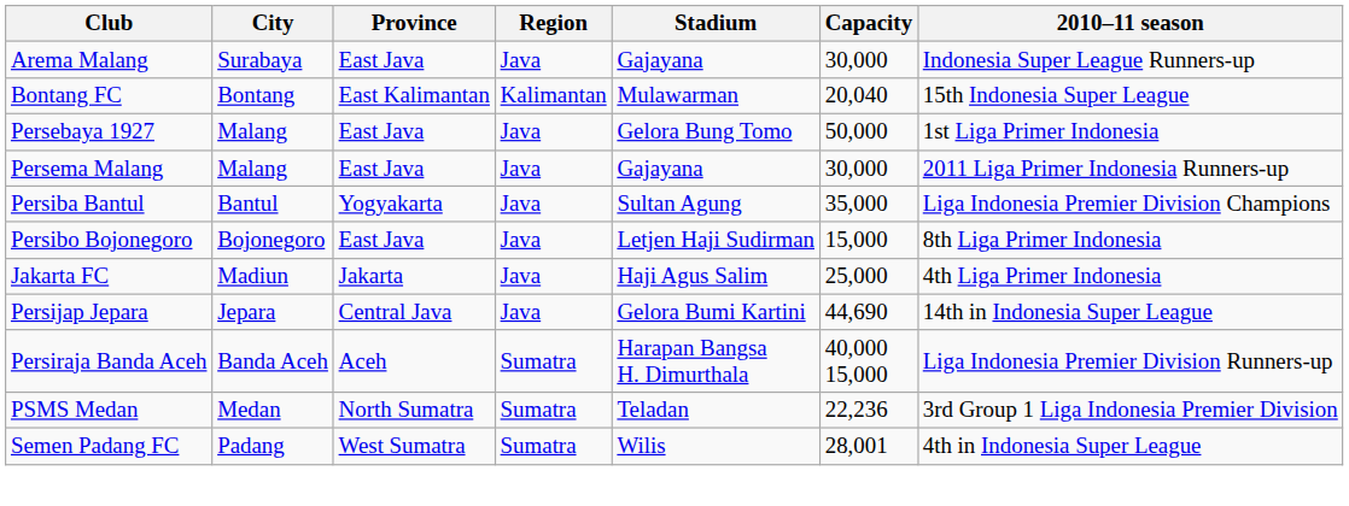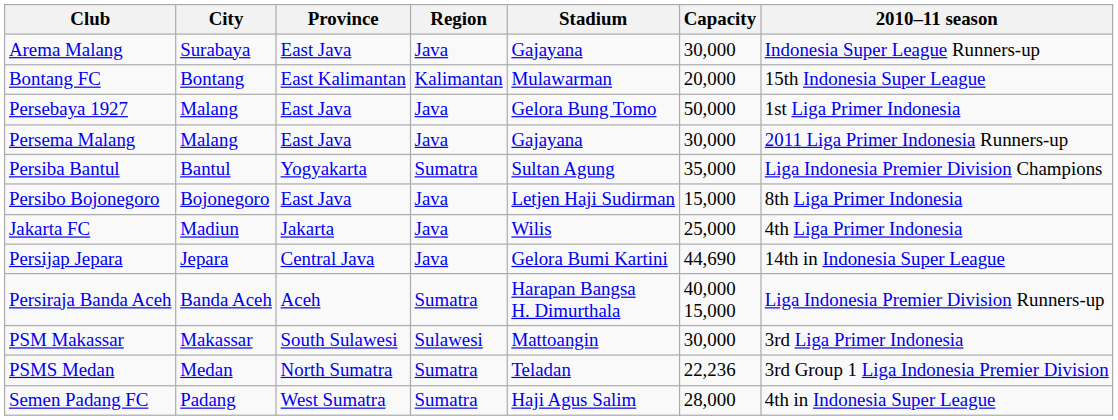Bontang FC | Capacity: 20,040 -> 20,000
Persiba Bantul | Region: Java -> Sumatra
Jakarta FC | Stadium: Haji Agus Salim -> Wilis
+ row: PSM Makassar | Makassar | South Sulawesi | Sulawesi | Mattoangin | 30,000 | 3rd Liga Primer Indonesia
Semen Padang FC | Stadium: Wilis -> Haji Agus Salim
Semen Padang FC | Capacity: 28,001 -> 28,000
